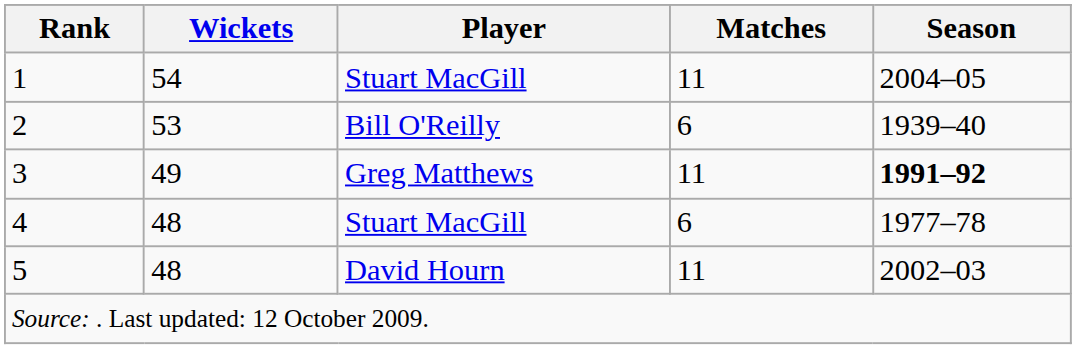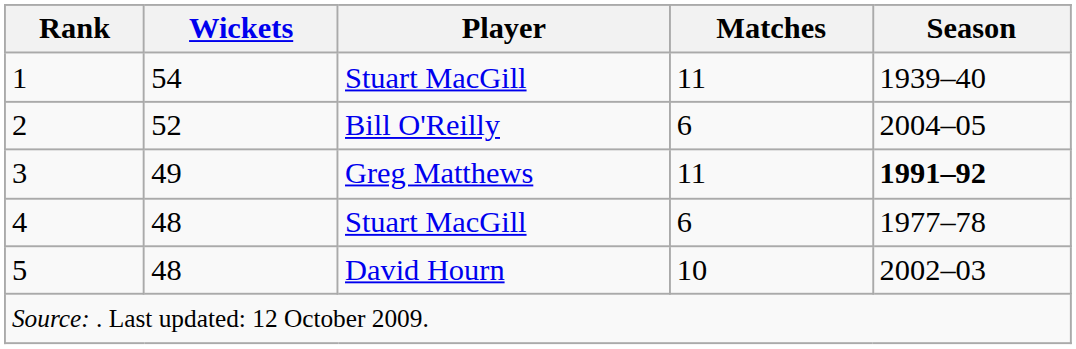1 | Season: 2004–05 -> 1939–40
2 | Wickets: 53 -> 52
2 | Season: 1939–40 -> 2004–05
5 | Matches: 11 -> 10
